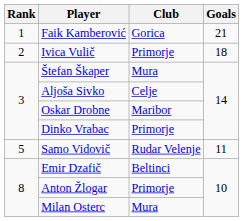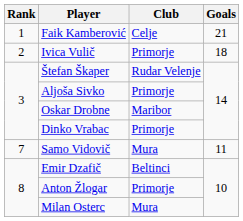Faik Kamberović | Club: Gorica -> Celje
Štefan Škaper | Club: Mura -> Rudar Velenje
Aljoša Sivko | Club: Celje -> Primorje
Samo Vidovič | Rank: 5 -> 7
Samo Vidovič | Club: Rudar Velenje -> Mura
